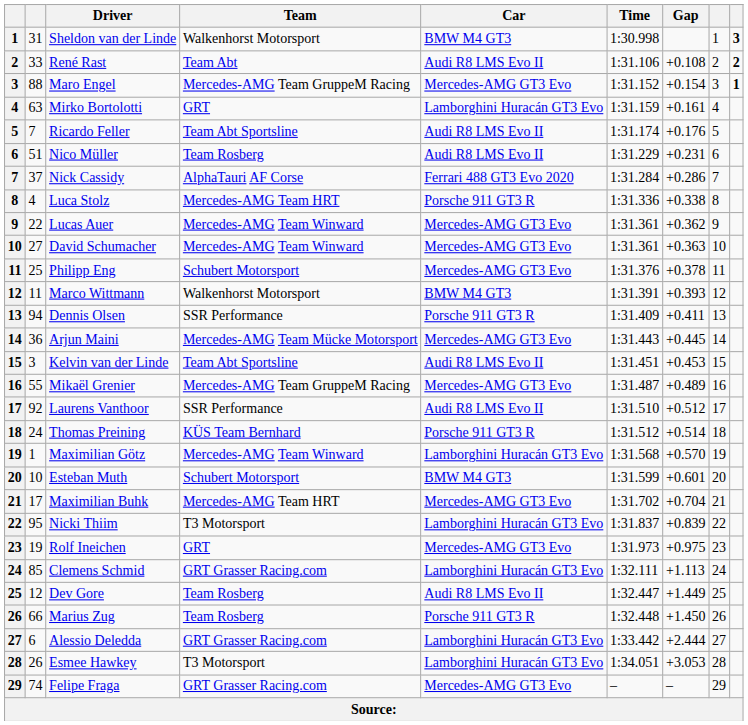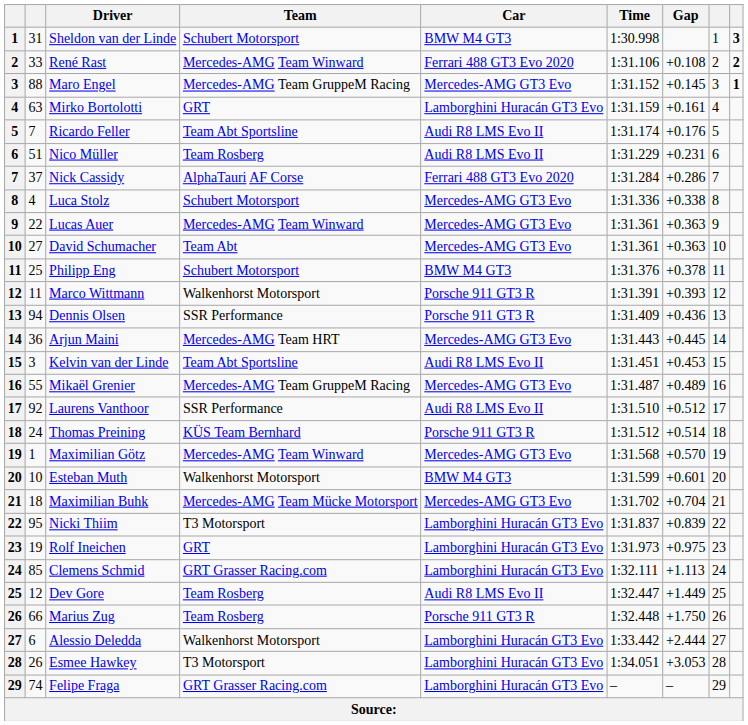Sheldon van der Linde | Team: Walkenhorst Motorsport -> Schubert Motorsport
René Rast | Team: Team Abt -> Mercedes-AMG Team Winward
René Rast | Car: Audi R8 LMS Evo II -> Ferrari 488 GT3 Evo 2020
Maro Engel | Gap: +0.154 -> +0.145
Luca Stolz | Team: Mercedes-AMG Team HRT -> Schubert Motorsport
Luca Stolz | Car: Porsche 911 GT3 R -> Mercedes-AMG GT3 Evo
Lucas Auer | Gap: +0.362 -> +0.363
David Schumacher | Team: Mercedes-AMG Team Winward -> Team Abt
Philipp Eng | Car: Mercedes-AMG GT3 Evo -> BMW M4 GT3
Marco Wittmann | Car: BMW M4 GT3 -> Porsche 911 GT3 R
Dennis Olsen | Gap: +0.411 -> +0.436
Arjun Maini | Team: Mercedes-AMG Team Mücke Motorsport -> Mercedes-AMG Team HRT
Maximilian Götz | Car: Lamborghini Huracán GT3 Evo -> Mercedes-AMG GT3 Evo
Esteban Muth | Team: Schubert Motorsport -> Walkenhorst Motorsport
Maximilian Buhk | column 2: 17 -> 18
Maximilian Buhk | Team: Mercedes-AMG Team HRT -> Mercedes-AMG Team Mücke Motorsport
Rolf Ineichen | Car: Mercedes-AMG GT3 Evo -> Lamborghini Huracán GT3 Evo
Marius Zug | Gap: +1.450 -> +1.750
Alessio Deledda | Team: GRT Grasser Racing.com -> Walkenhorst Motorsport
Felipe Fraga | Car: Mercedes-AMG GT3 Evo -> Lamborghini Huracán GT3 Evo
